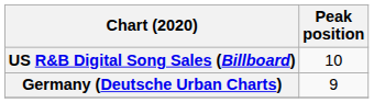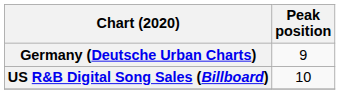rows swapped: Germany (Deutsche Urban Charts) <-> US R&B Digital Song Sales (Billboard)
